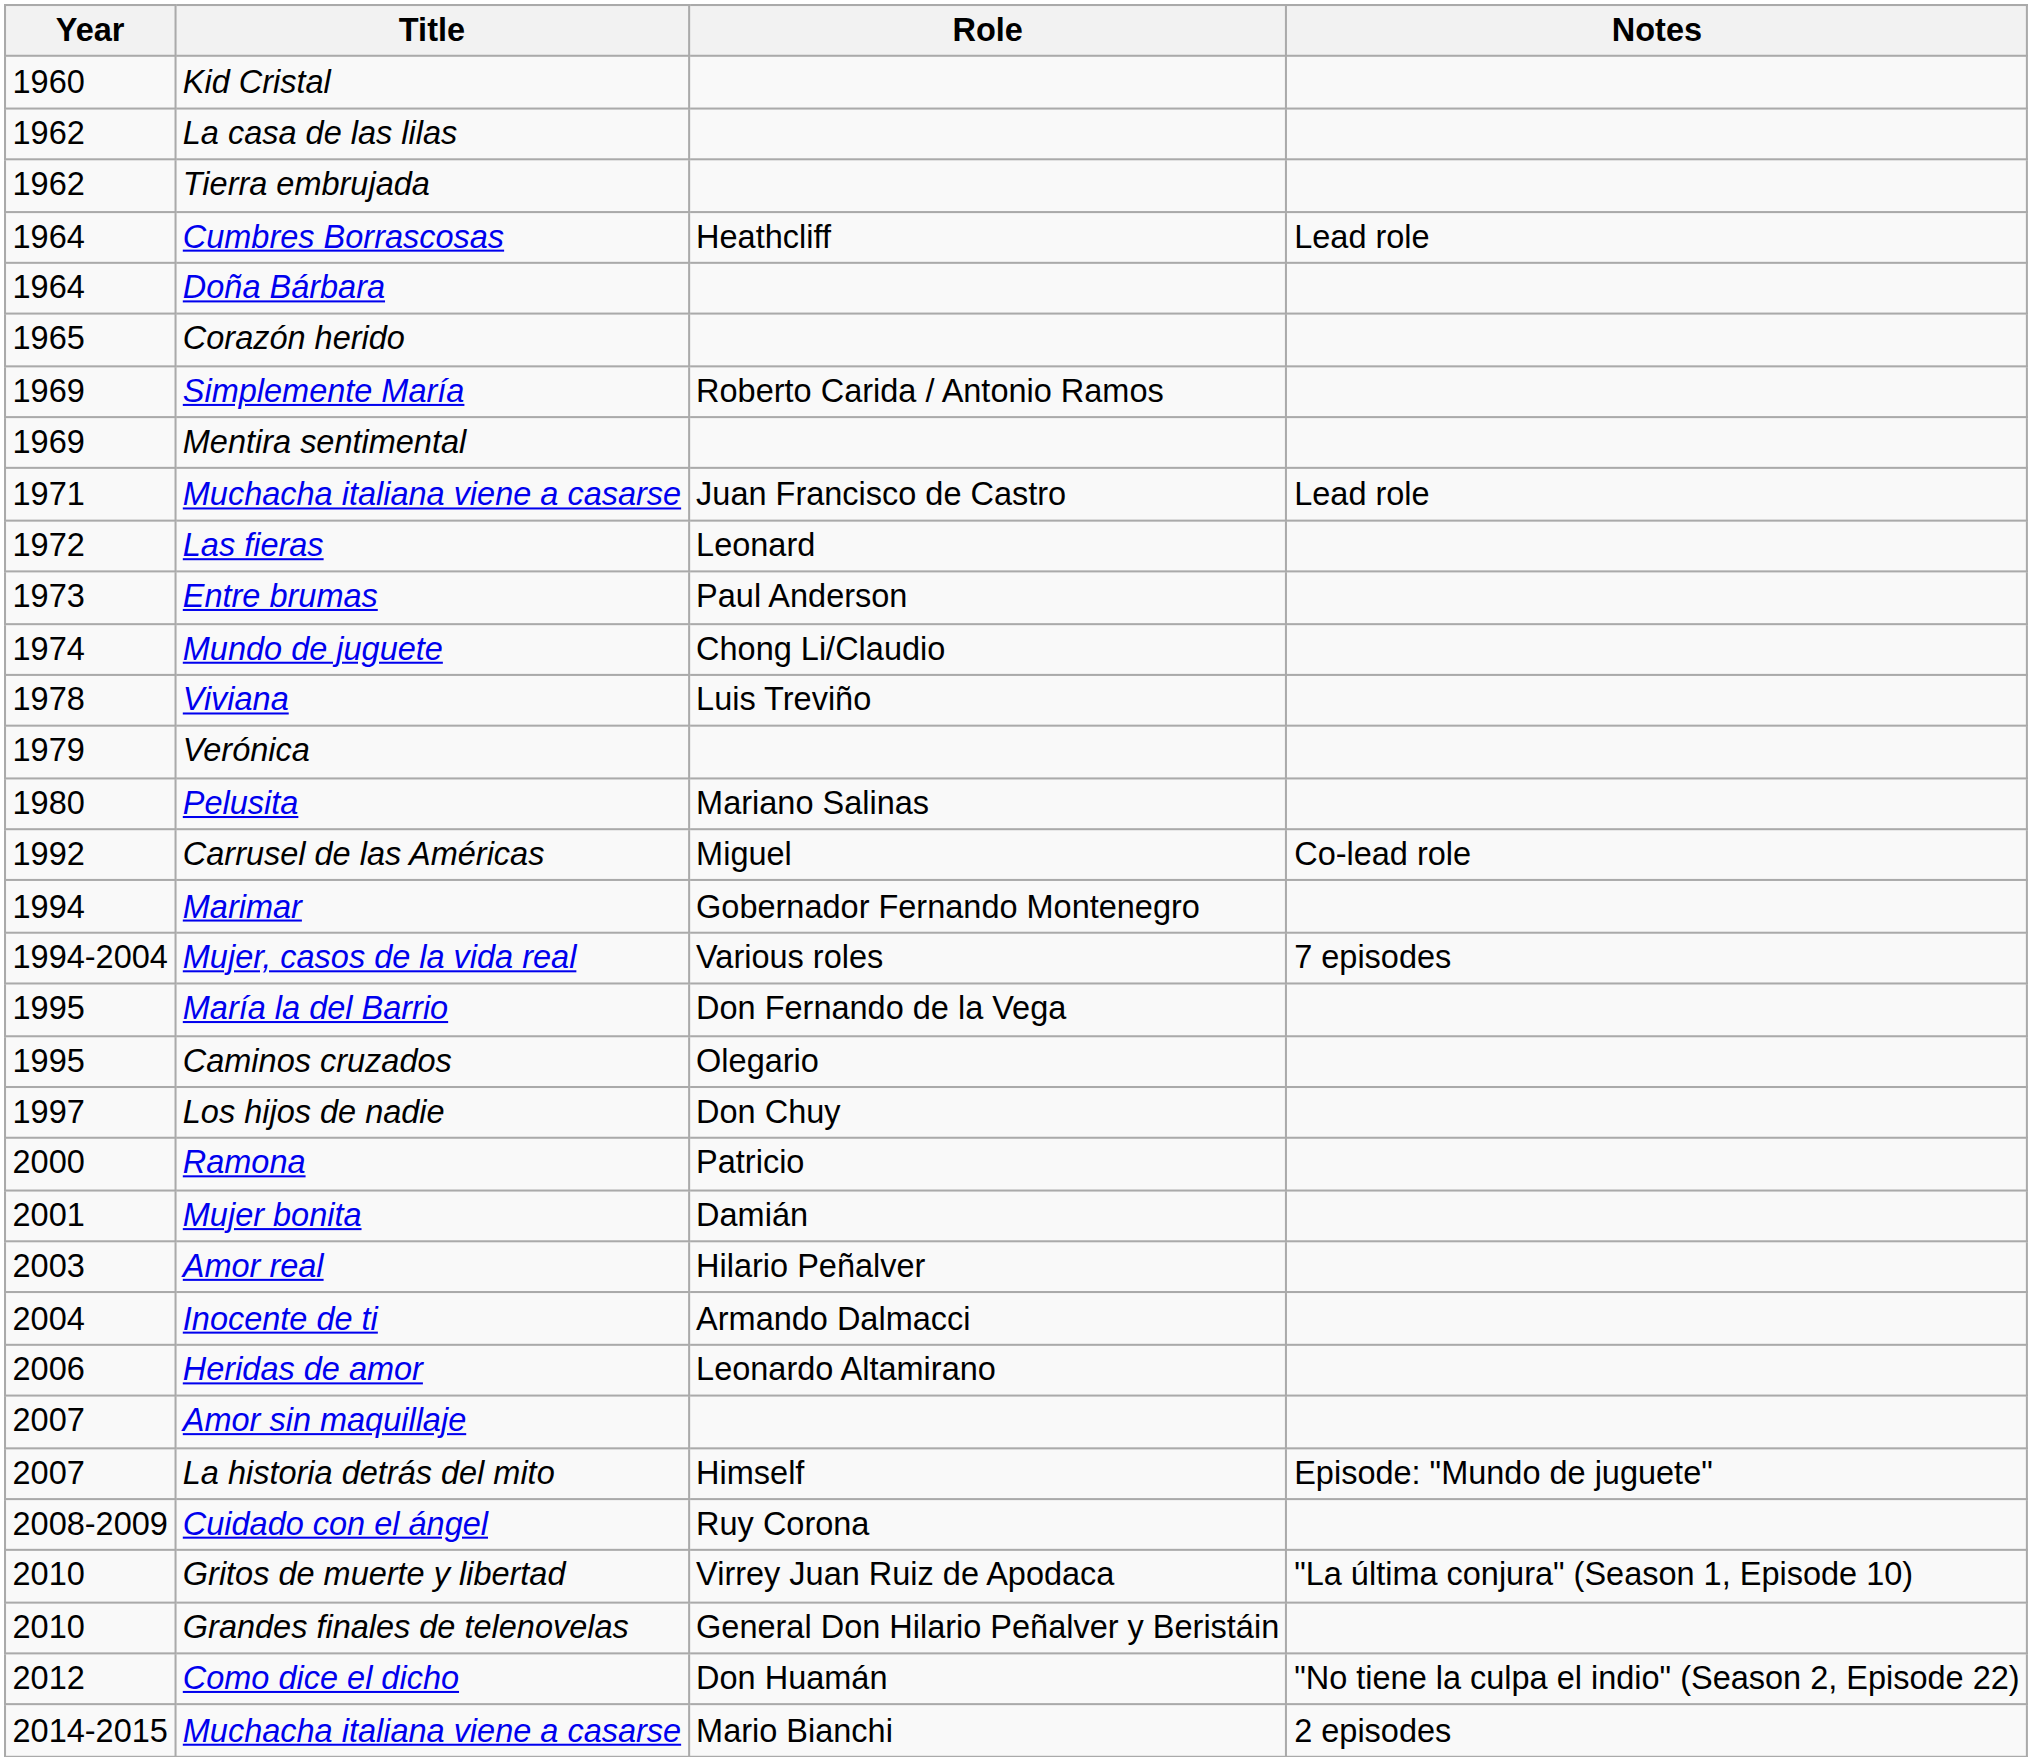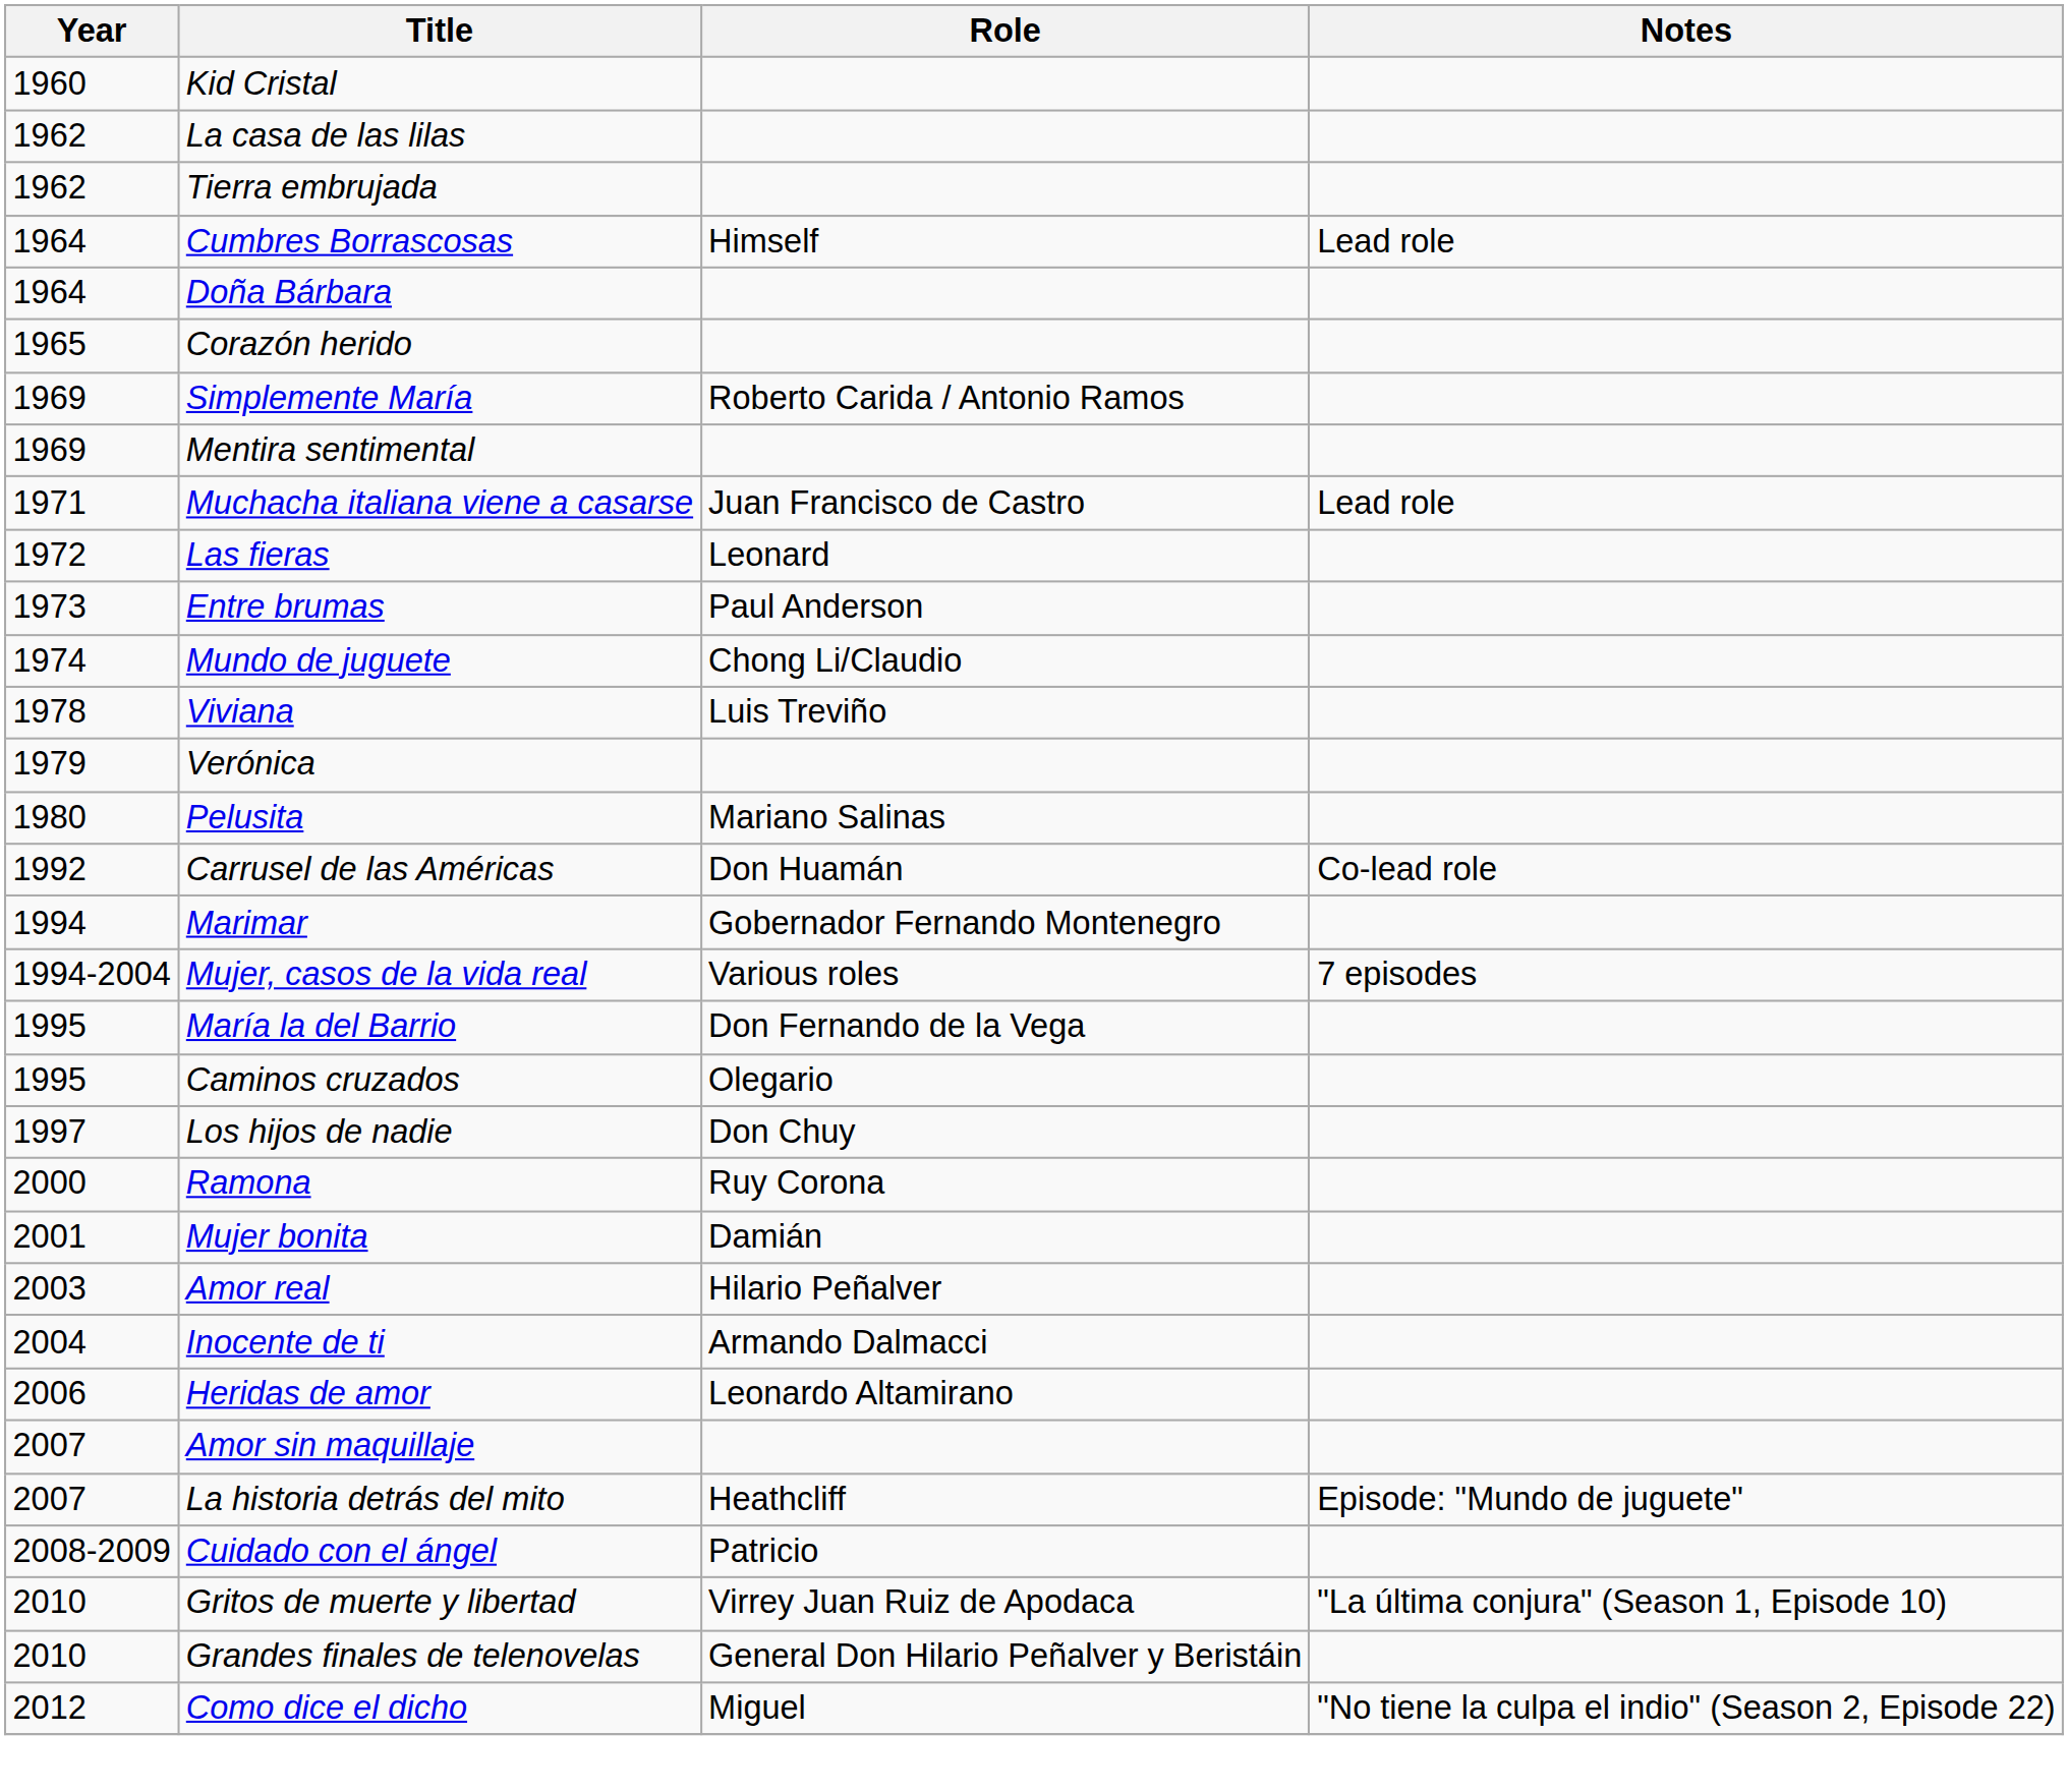Cumbres Borrascosas | Role: Heathcliff -> Himself
Carrusel de las Américas | Role: Miguel -> Don Huamán
Ramona | Role: Patricio -> Ruy Corona
La historia detrás del mito | Role: Himself -> Heathcliff
Cuidado con el ángel | Role: Ruy Corona -> Patricio
Como dice el dicho | Role: Don Huamán -> Miguel
- row: 2014-2015 | Muchacha italiana viene a casarse | Mario Bianchi | 2 episodes
